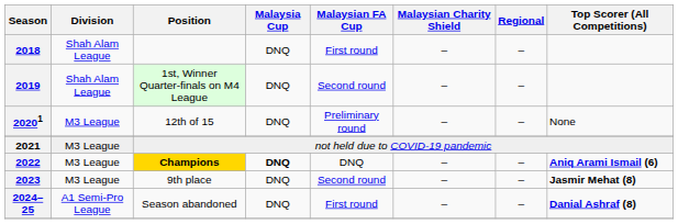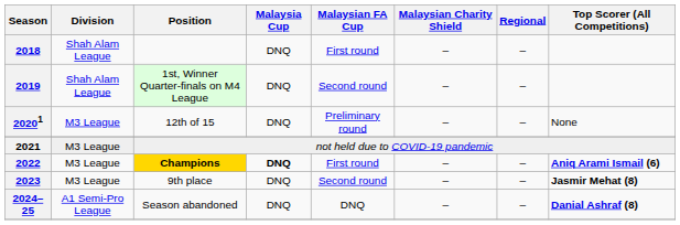2022 | Malaysian FA Cup: DNQ -> First round
2024–25 | Malaysian FA Cup: First round -> DNQ
